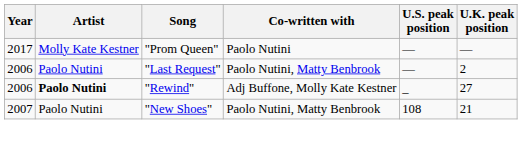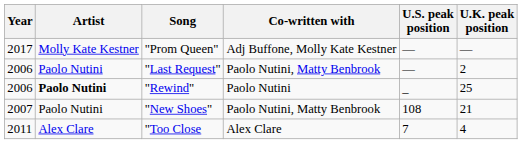"Prom Queen" | Co-written with: Paolo Nutini -> Adj Buffone, Molly Kate Kestner
"Rewind" | Co-written with: Adj Buffone, Molly Kate Kestner -> Paolo Nutini
"Rewind" | U.K. peak position: 27 -> 25
+ row: 2011 | Alex Clare | "Too Close | Alex Clare | 7 | 4
